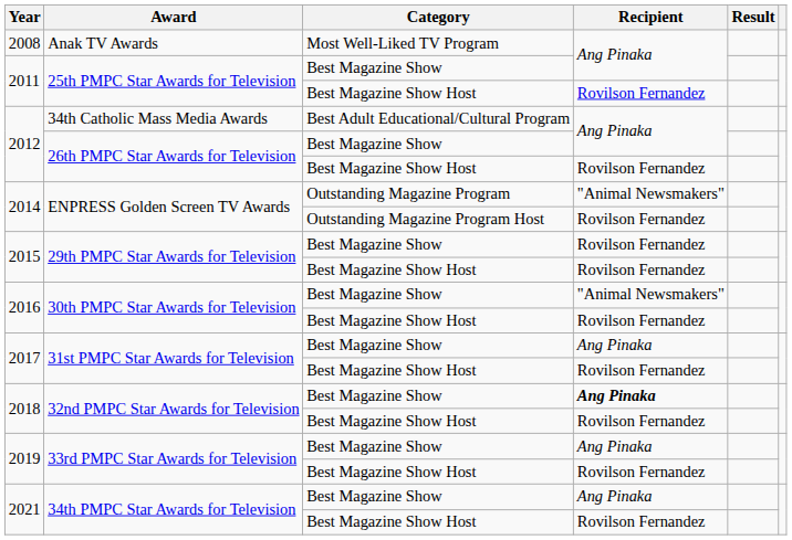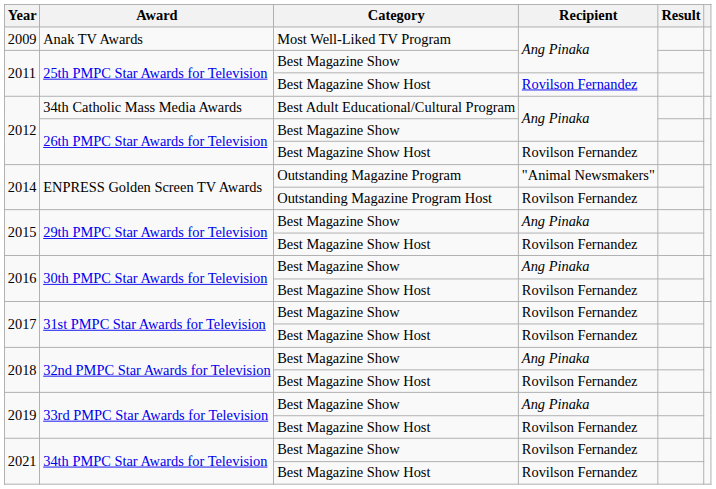Anak TV Awards | Year: 2008 -> 2009
29th PMPC Star Awards for Television / Best Magazine Show | Recipient: Rovilson Fernandez -> Ang Pinaka
30th PMPC Star Awards for Television / Best Magazine Show | Recipient: "Animal Newsmakers" -> Ang Pinaka
31st PMPC Star Awards for Television / Best Magazine Show | Recipient: Ang Pinaka -> Rovilson Fernandez
32nd PMPC Star Awards for Television / Best Magazine Show | Recipient: bold -> normal
34th PMPC Star Awards for Television / Best Magazine Show | Recipient: Ang Pinaka -> Rovilson Fernandez
